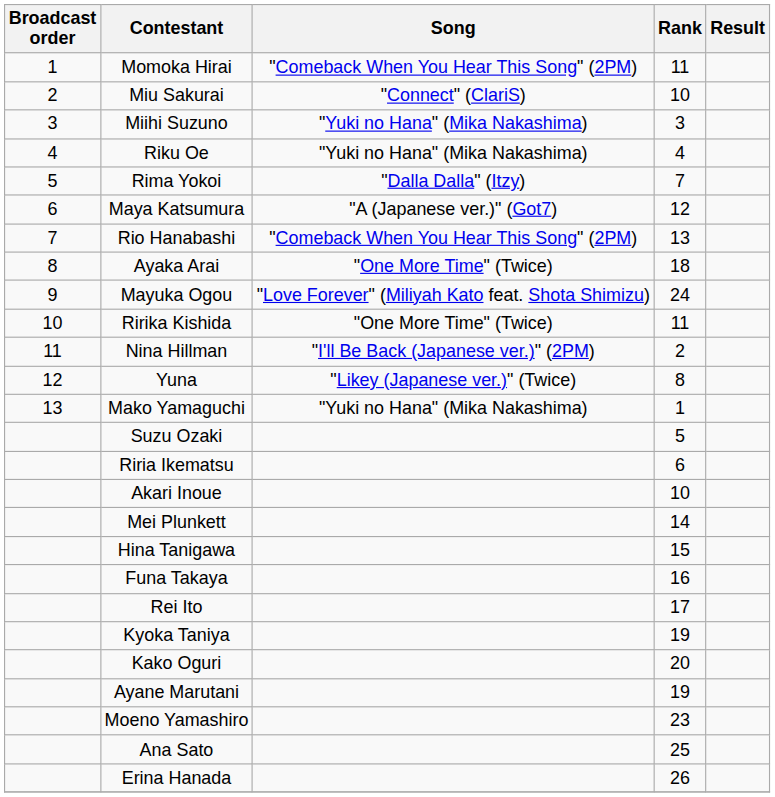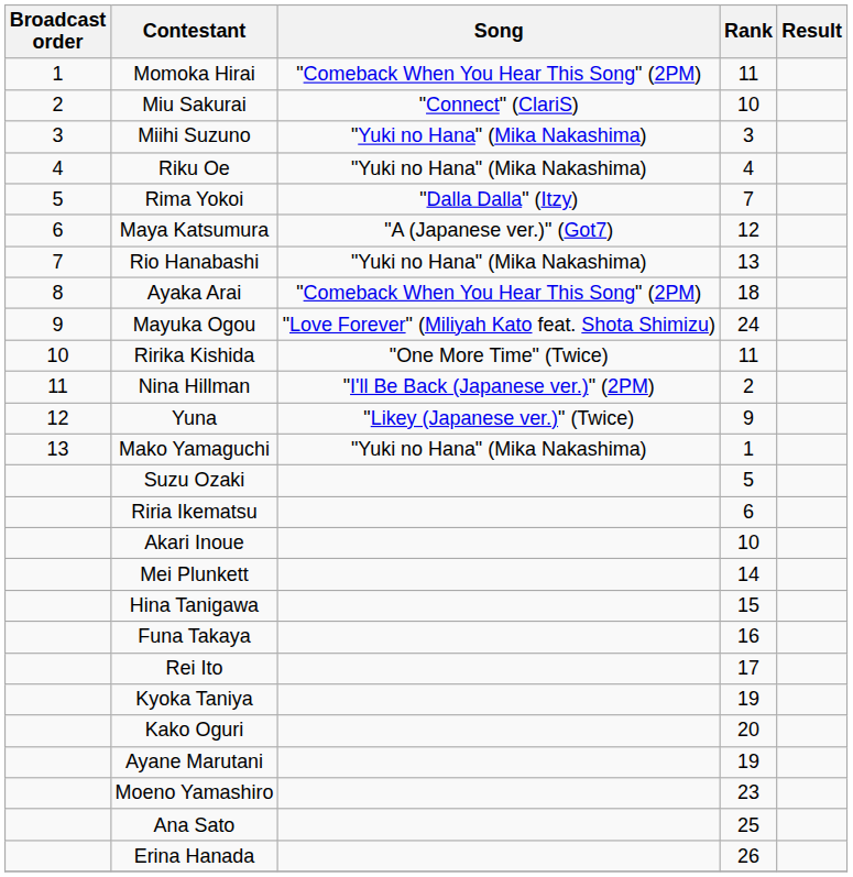Rio Hanabashi | Song: "Comeback When You Hear This Song" (2PM) -> "Yuki no Hana" (Mika Nakashima)
Ayaka Arai | Song: "One More Time" (Twice) -> "Comeback When You Hear This Song" (2PM)
Yuna | Rank: 8 -> 9
